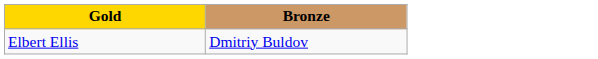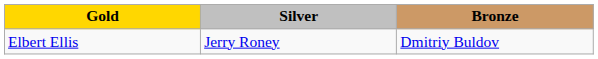+ column: Silver | Jerry Roney
